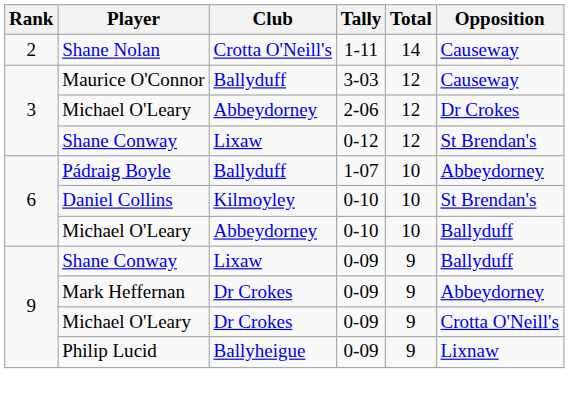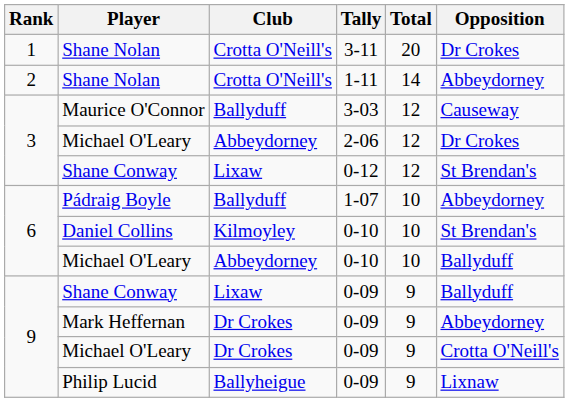+ row: 1 | Shane Nolan | Crotta O'Neill's | 3-11 | 20 | Dr Crokes
Shane Nolan / 1-11 | Opposition: Causeway -> Abbeydorney
